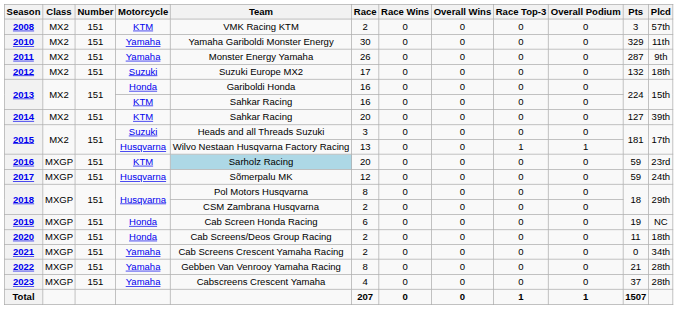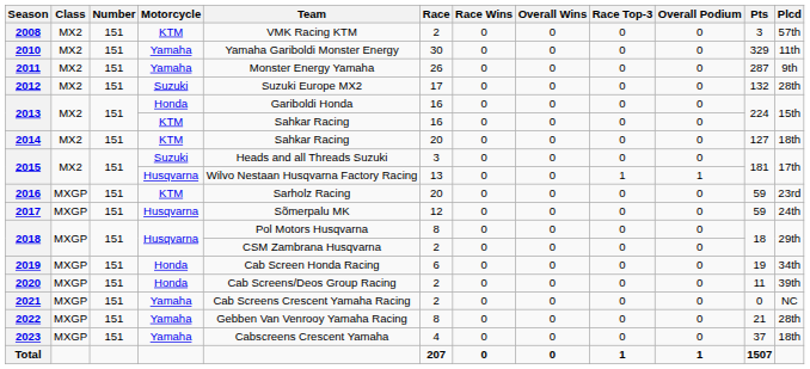2012 | Plcd: 18th -> 28th
2014 | Plcd: 39th -> 18th
2016 | Team: lightblue background -> no background
2019 | Plcd: NC -> 34th
2020 | Plcd: 18th -> 39th
2021 | Plcd: 34th -> NC
2023 | Plcd: 28th -> 18th
